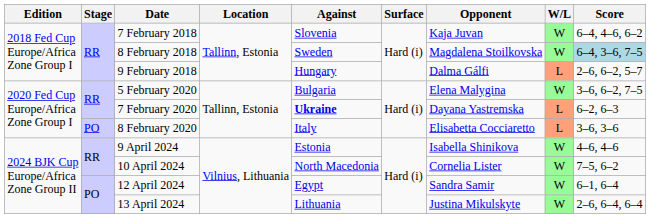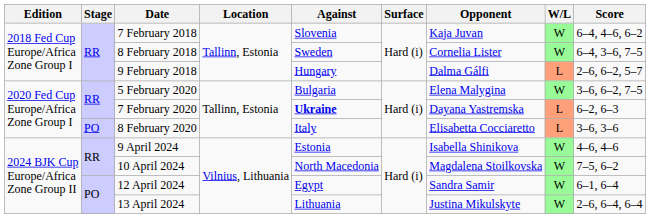8 February 2018 | Opponent: Magdalena Stoilkovska -> Cornelia Lister
8 February 2018 | Score: lightblue background -> no background
10 April 2024 | Opponent: Cornelia Lister -> Magdalena Stoilkovska
